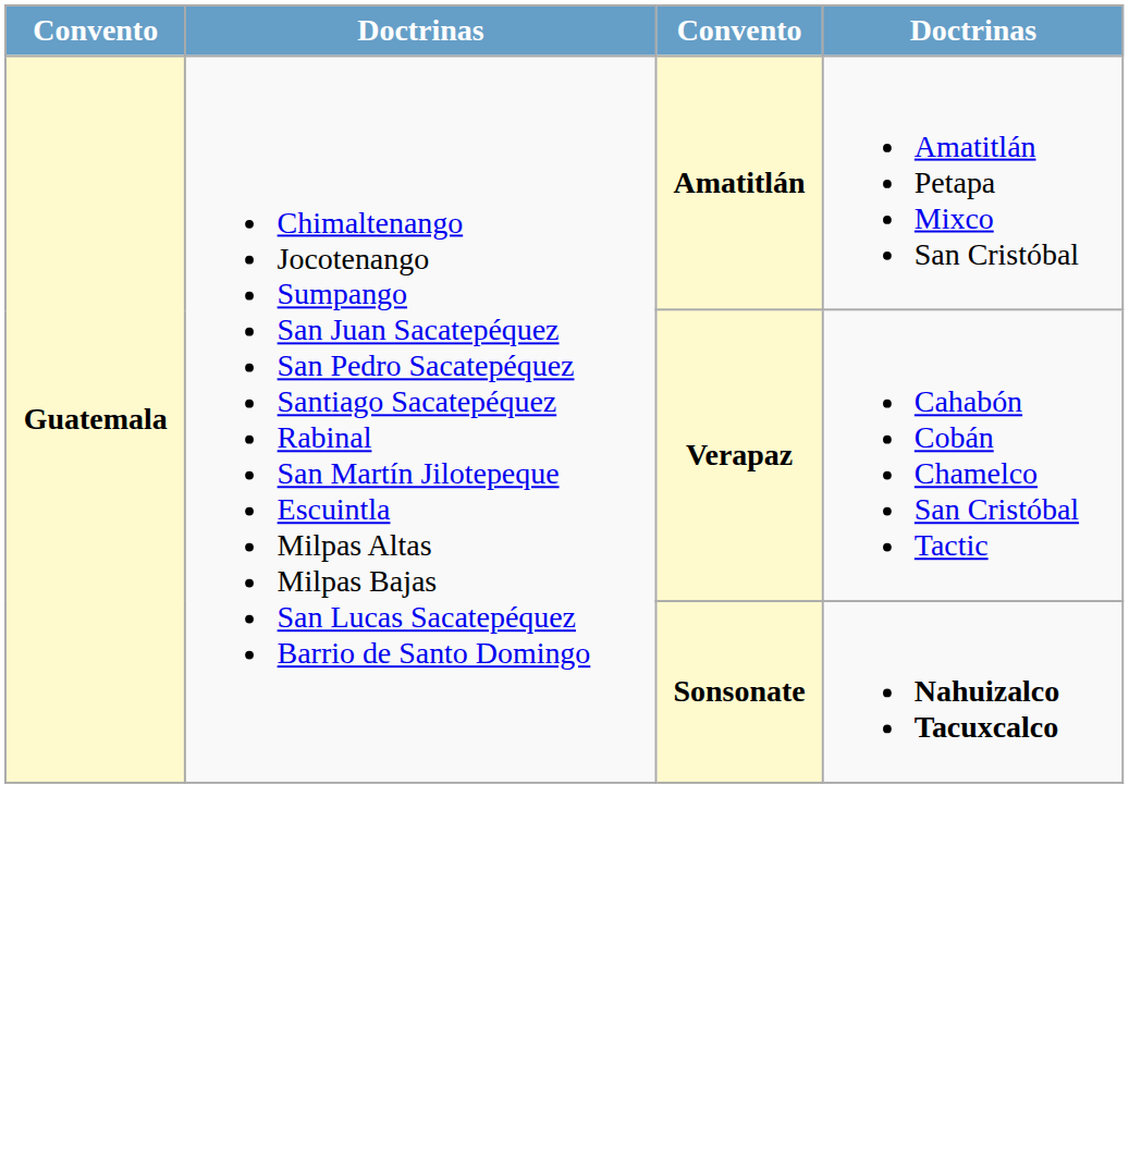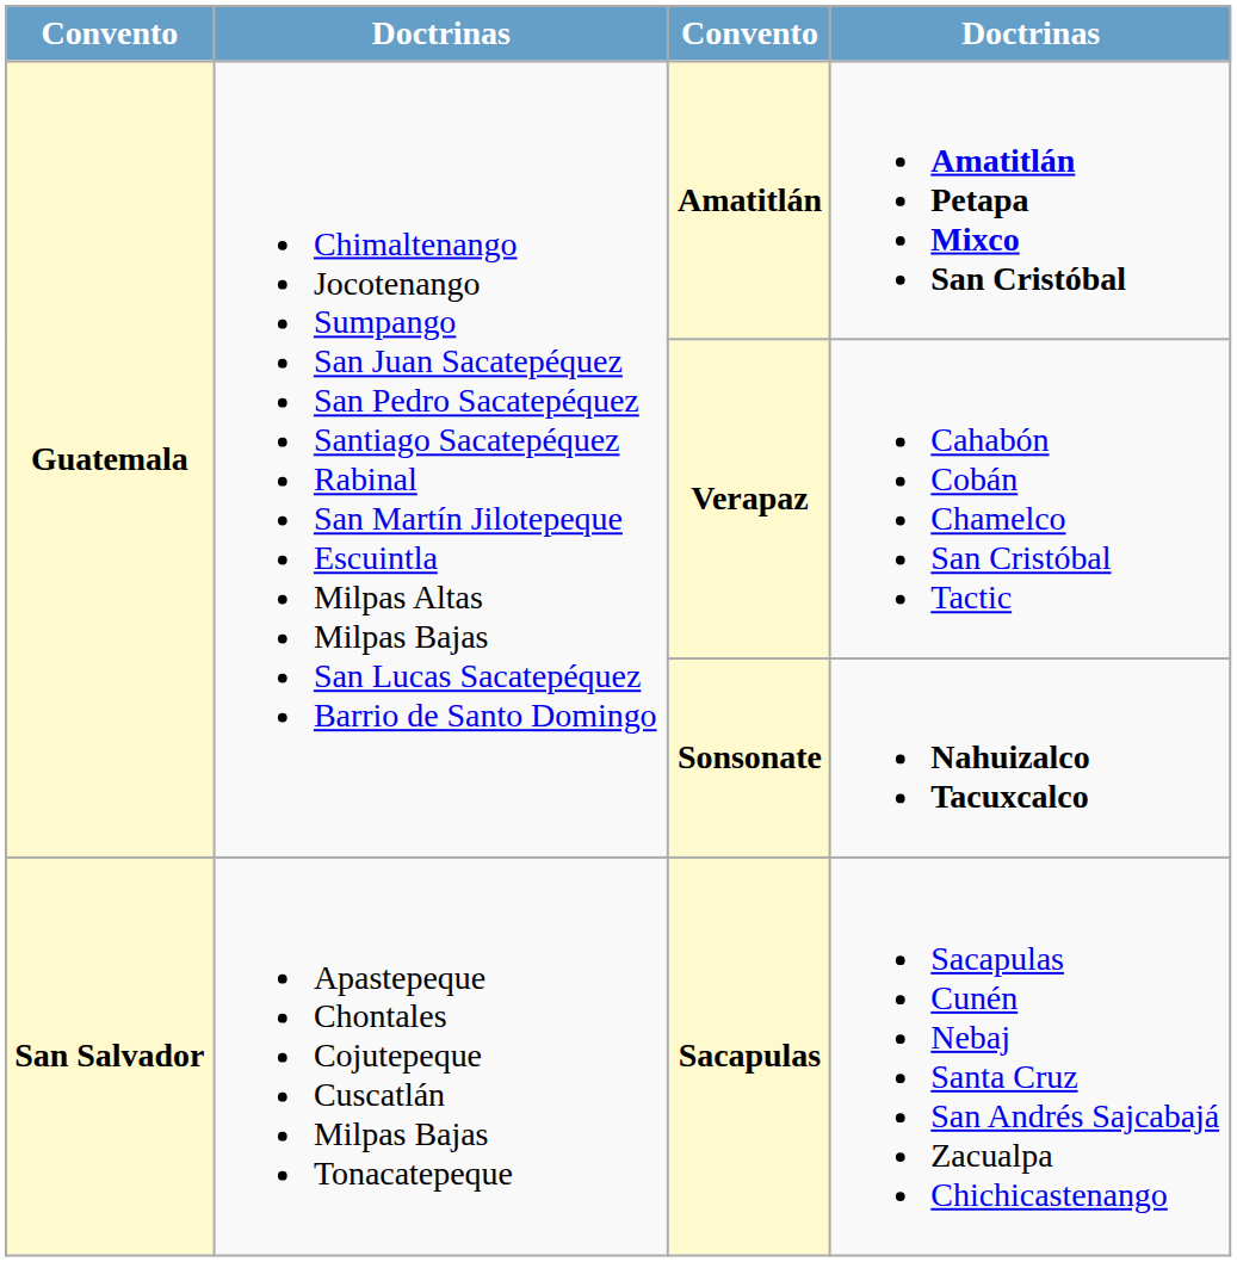Amatitlán | column 4: normal -> bold
+ row: San Salvador | Apastepeque Chontales Cojutepeque Cuscatlán Milpas Bajas Tonacatepeque | Sacapulas | Sacapulas Cunén Nebaj Santa Cruz San Andrés Sajcabajá Zacualpa Chichicastenango
